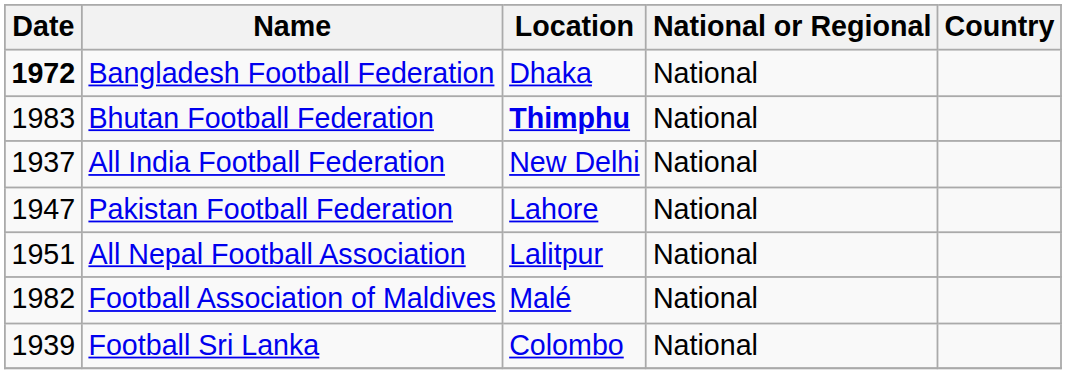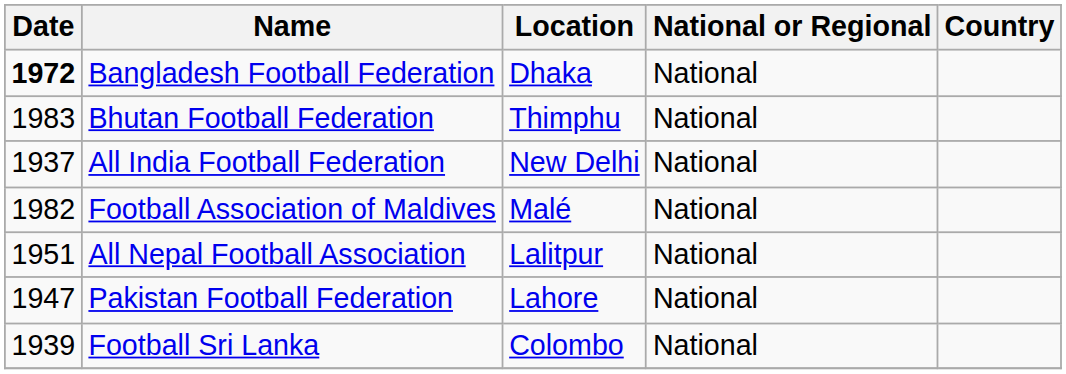Bhutan Football Federation | Location: bold -> normal
rows swapped: Football Association of Maldives <-> Pakistan Football Federation
